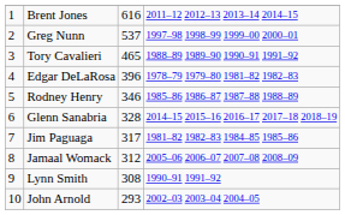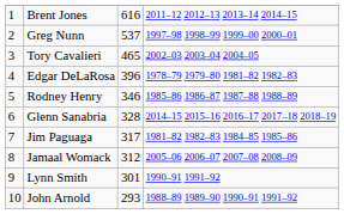Tory Cavalieri | column 4: 1988–89 1989–90 1990–91 1991–92 -> 2002–03 2003–04 2004–05
Lynn Smith | column 3: 308 -> 301
John Arnold | column 4: 2002–03 2003–04 2004–05 -> 1988–89 1989–90 1990–91 1991–92
